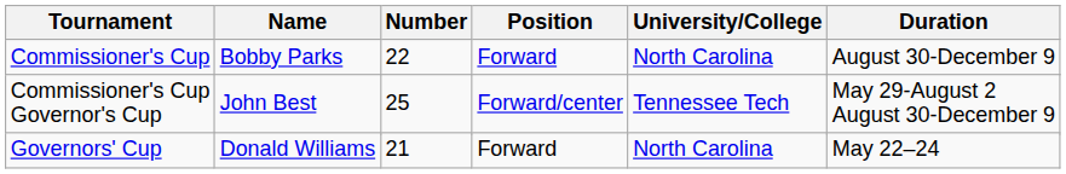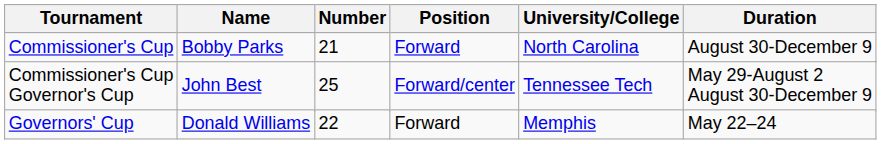Commissioner's Cup / Bobby Parks | Number: 22 -> 21
Governors' Cup / Donald Williams | Number: 21 -> 22
Governors' Cup / Donald Williams | University/College: North Carolina -> Memphis
